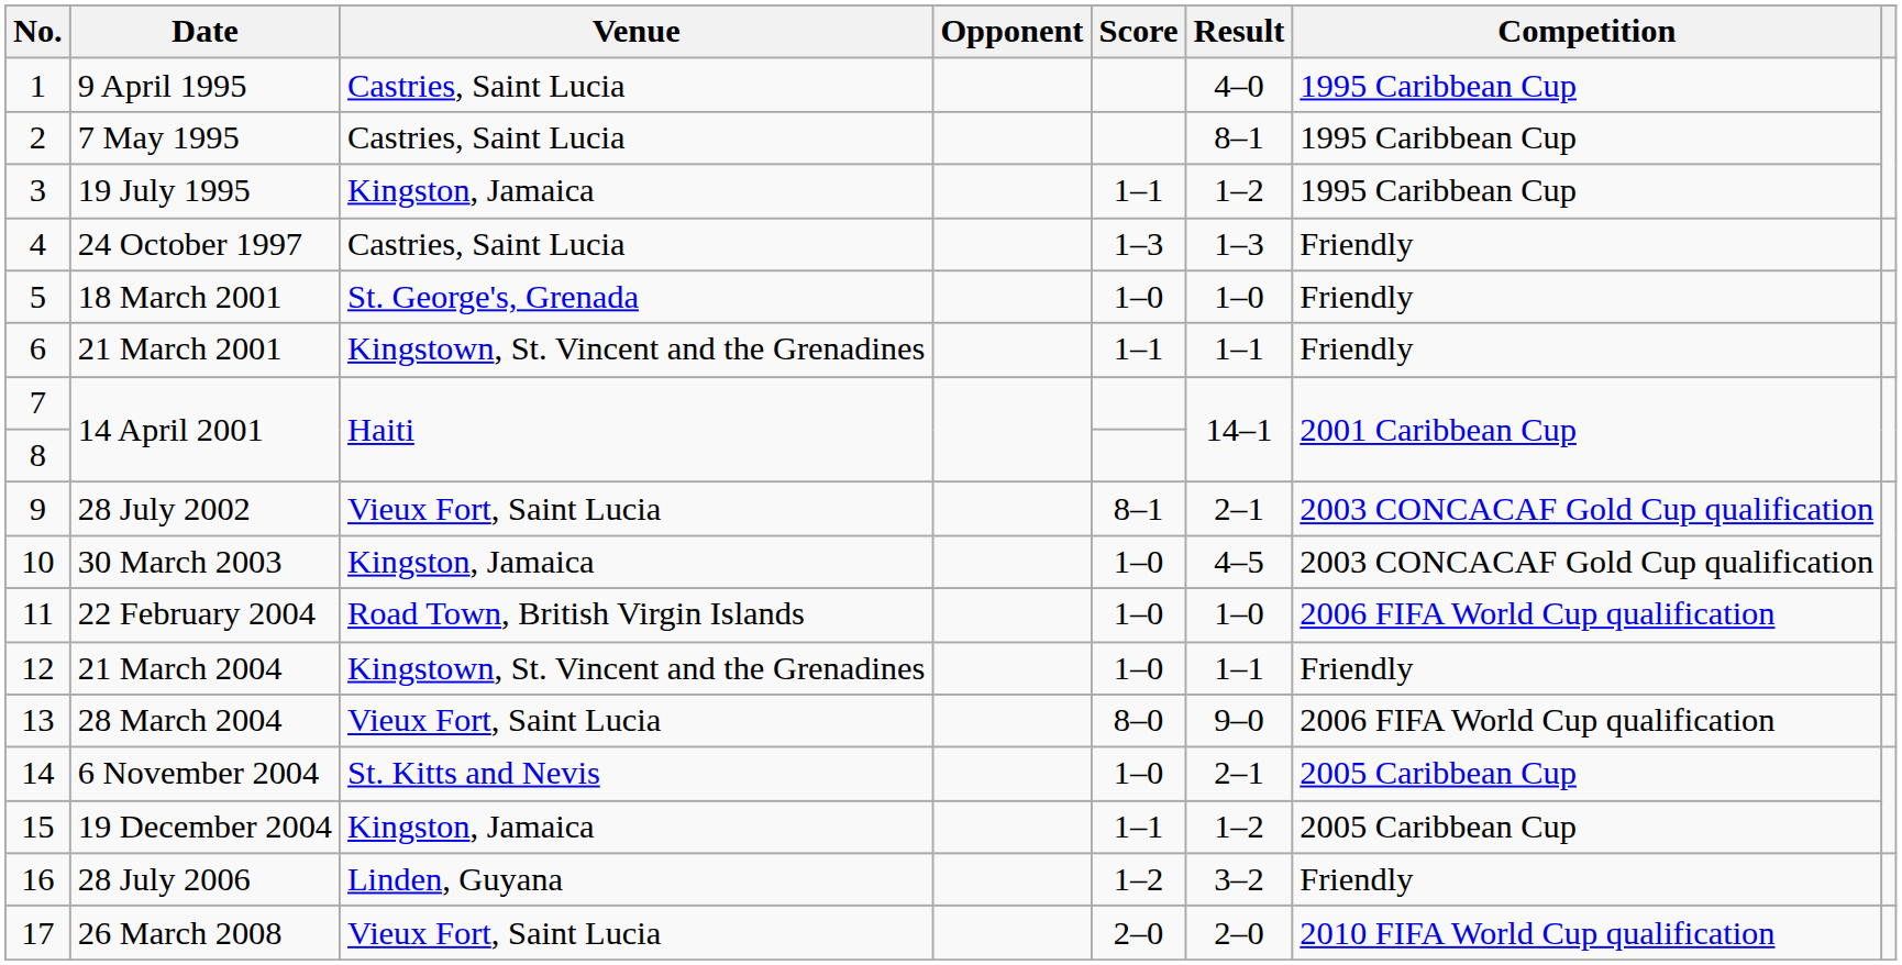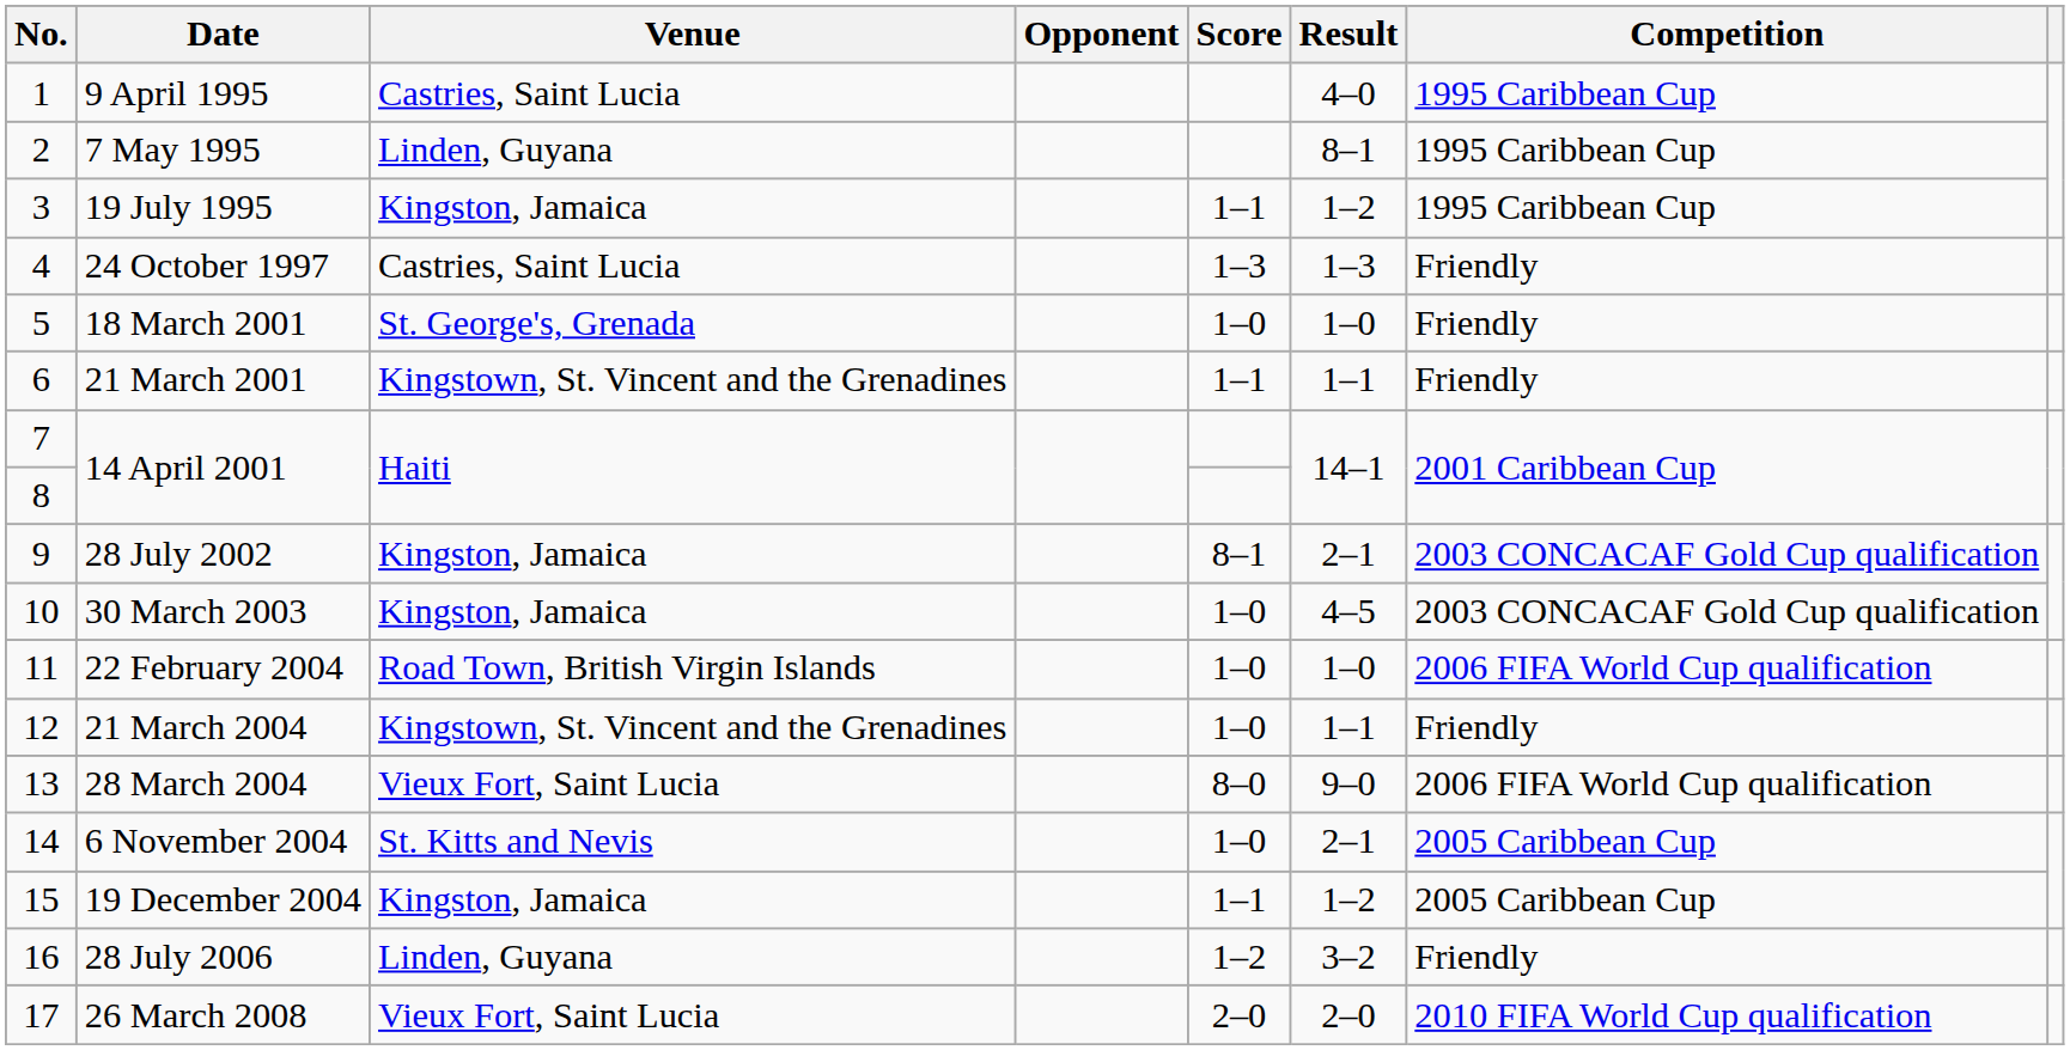7 May 1995 | Venue: Castries, Saint Lucia -> Linden, Guyana
28 July 2002 | Venue: Vieux Fort, Saint Lucia -> Kingston, Jamaica
